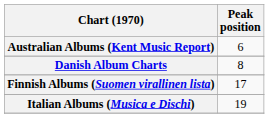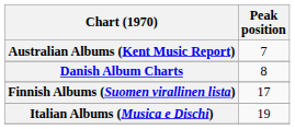Australian Albums (Kent Music Report) | Peak position: 6 -> 7
